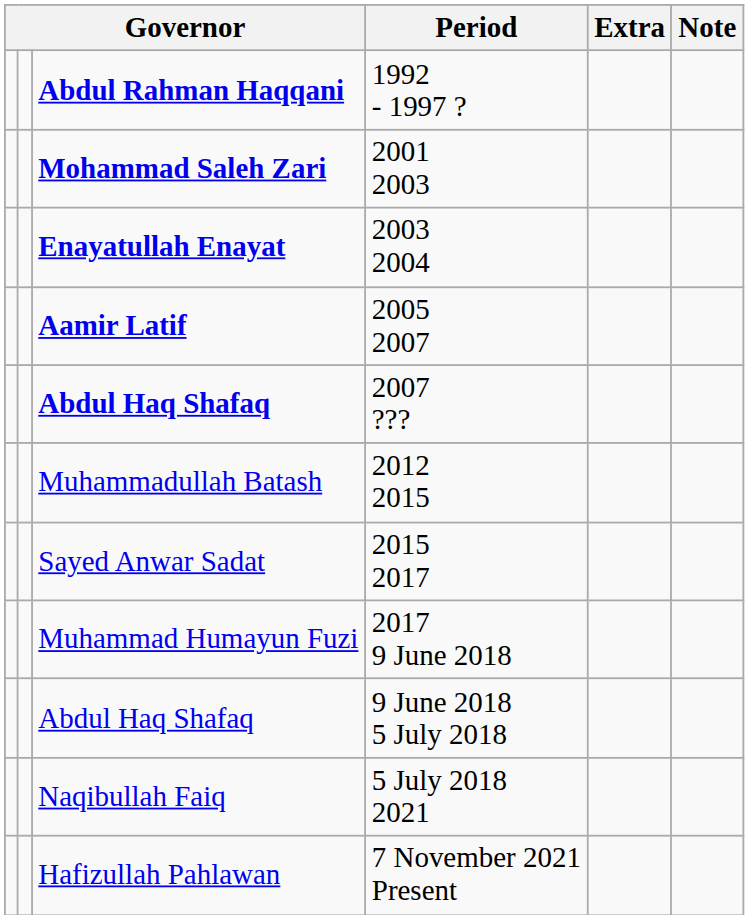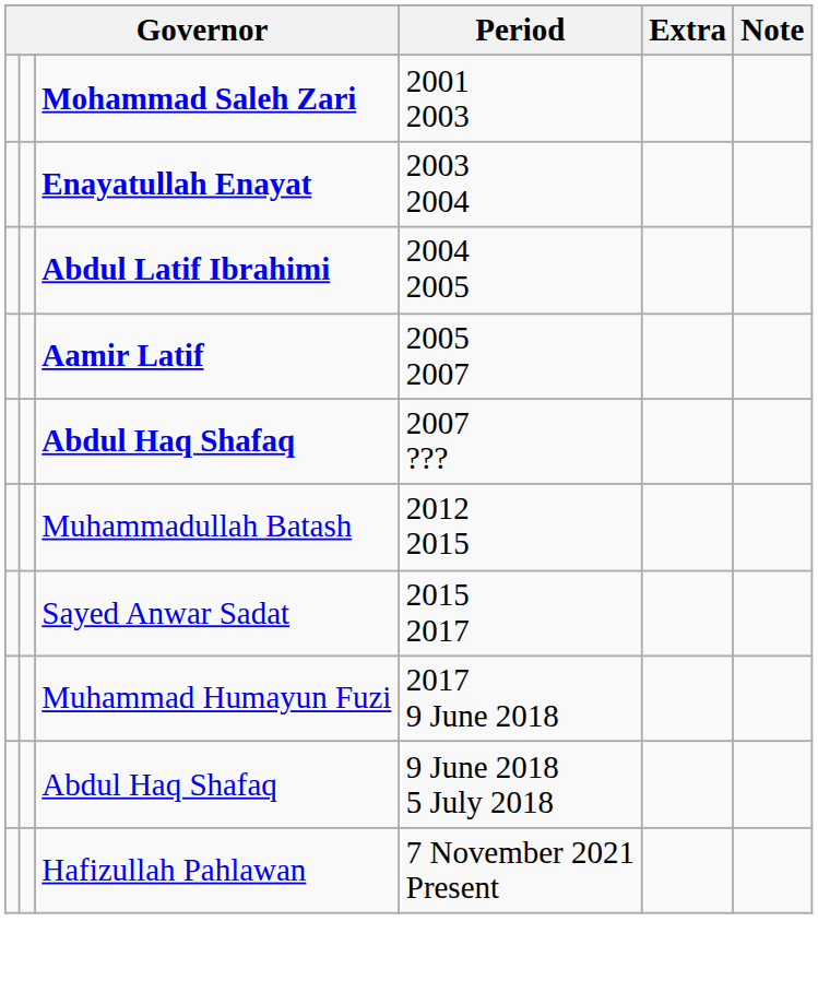- row: Abdul Rahman Haqqani | 1992 - 1997 ?
+ row: Abdul Latif Ibrahimi | 2004 2005
- row: Naqibullah Faiq | 5 July 2018 2021
